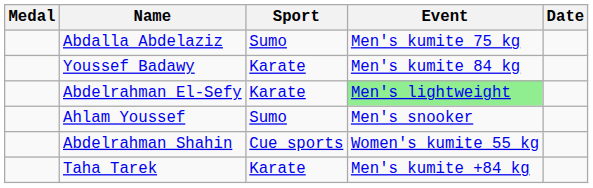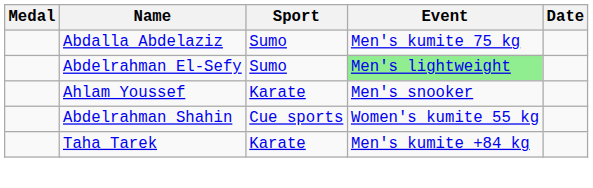- row: Youssef Badawy | Karate | Men's kumite 84 kg
Abdelrahman El-Sefy | Sport: Karate -> Sumo
Ahlam Youssef | Sport: Sumo -> Karate
